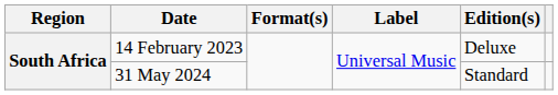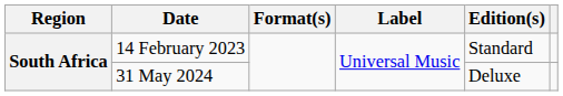14 February 2023 | Edition(s): Deluxe -> Standard
31 May 2024 | Edition(s): Standard -> Deluxe
